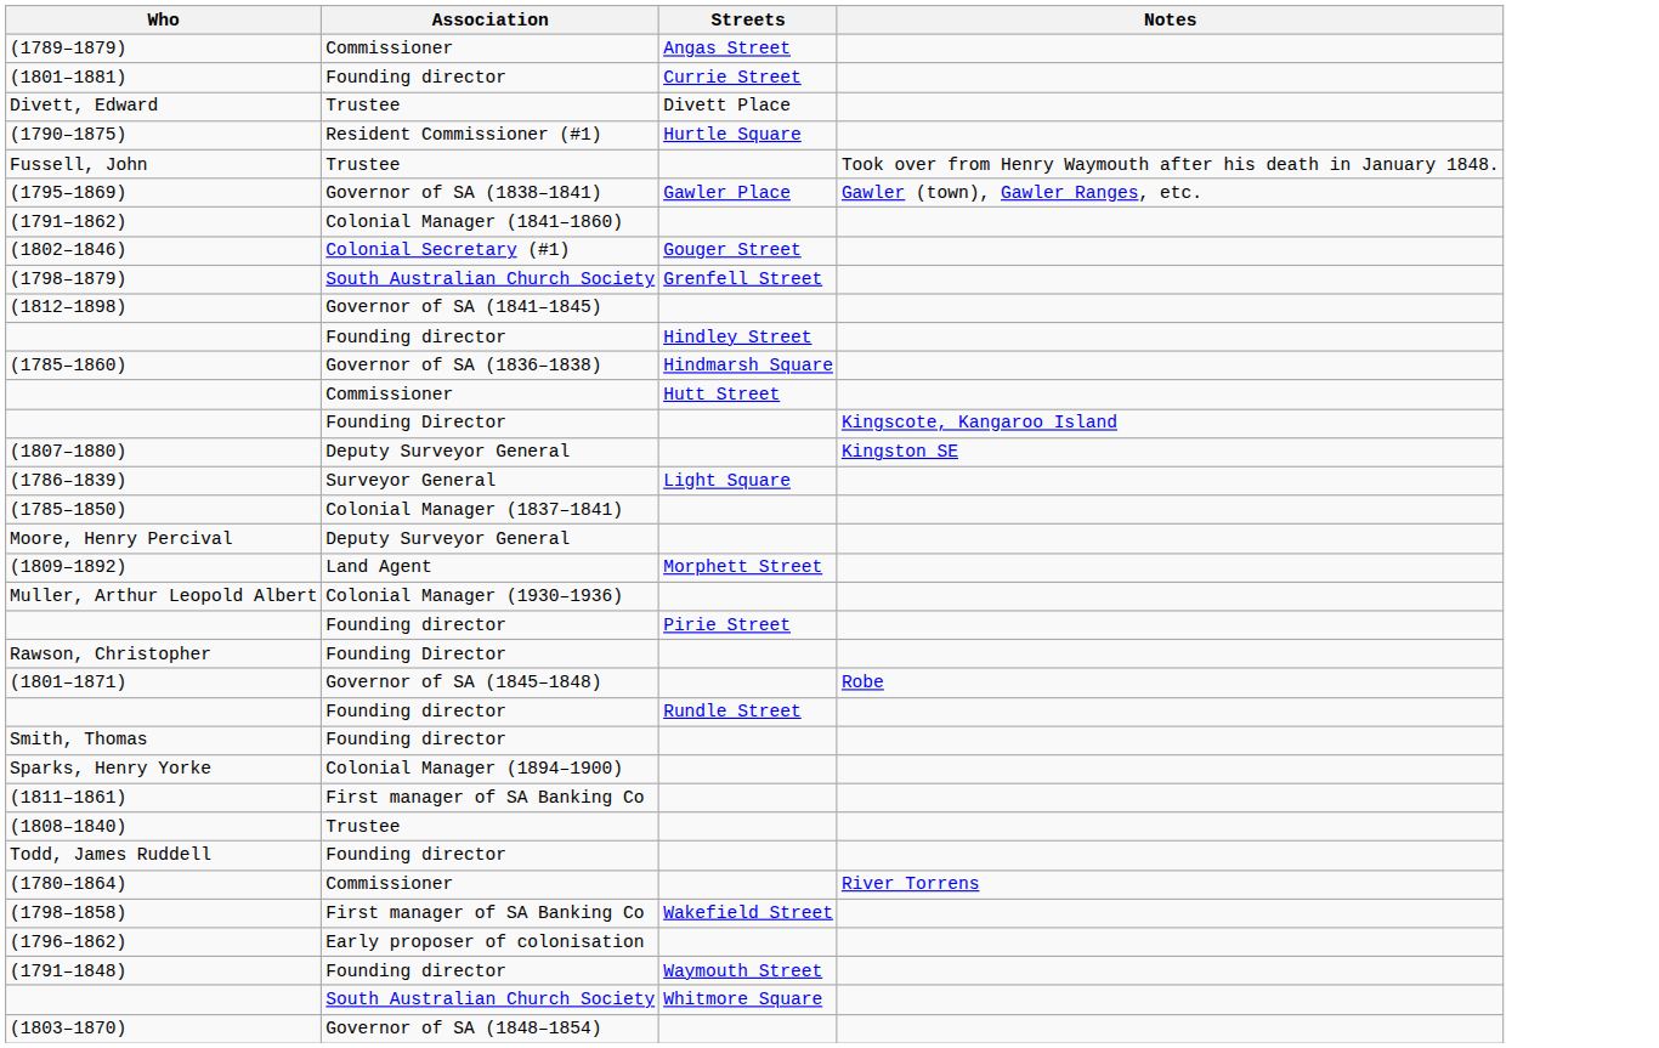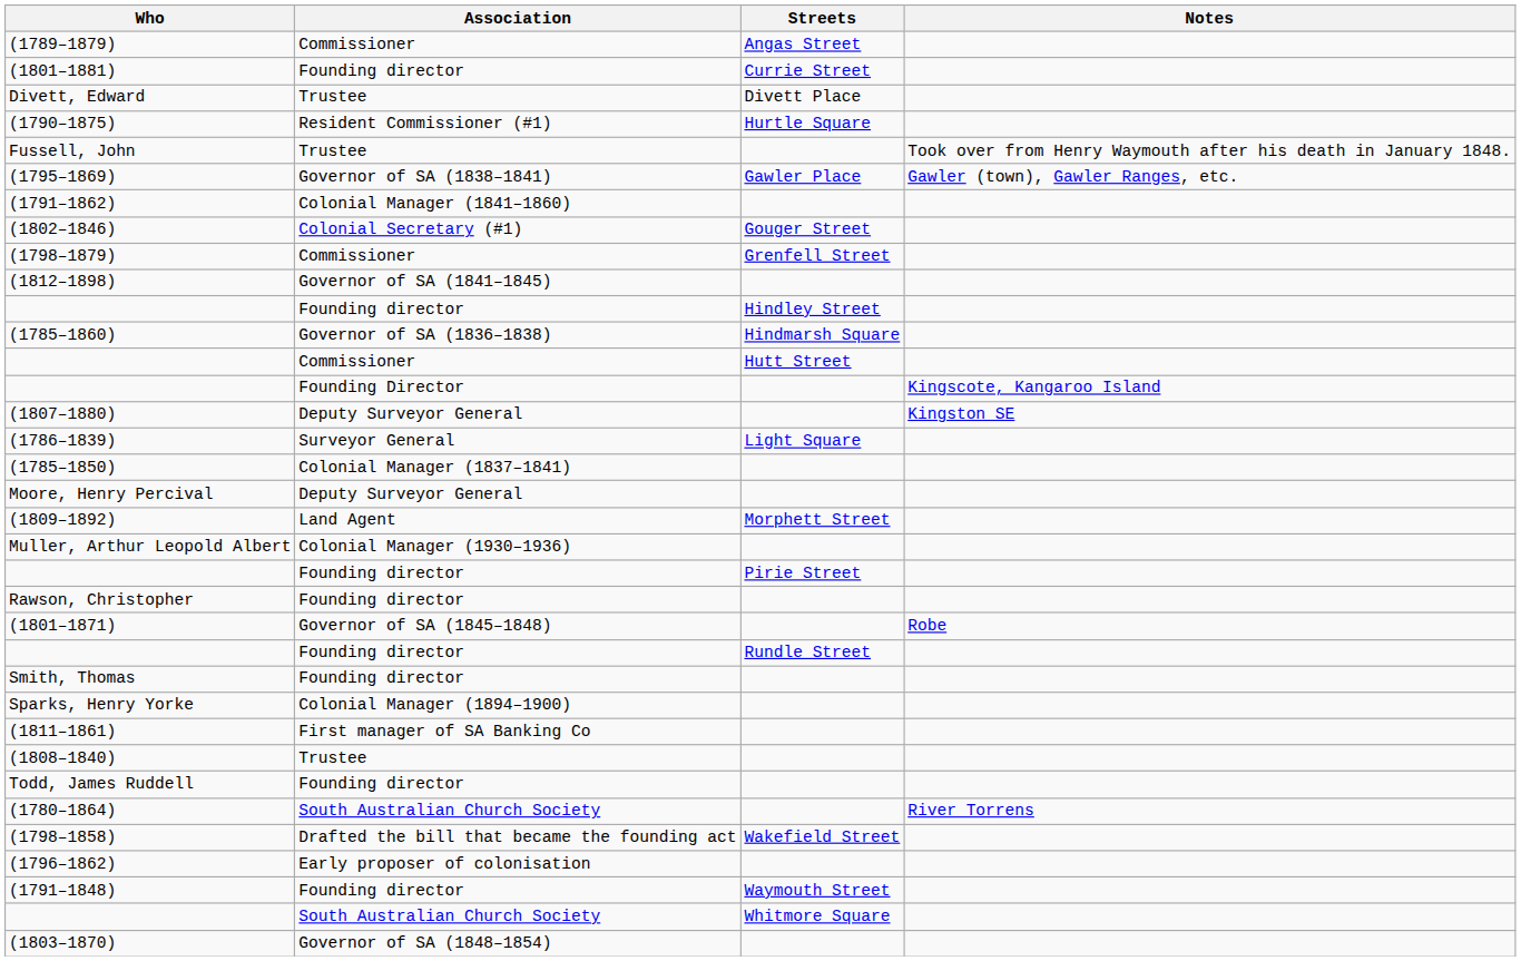(1798–1879) | Association: South Australian Church Society -> Commissioner
Rawson, Christopher | Association: Founding Director -> Founding director
(1780–1864) | Association: Commissioner -> South Australian Church Society
(1798–1858) | Association: First manager of SA Banking Co -> Drafted the bill that became the founding act
